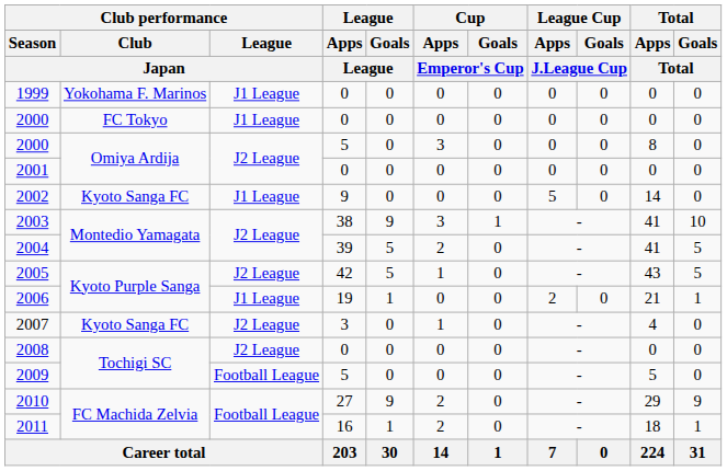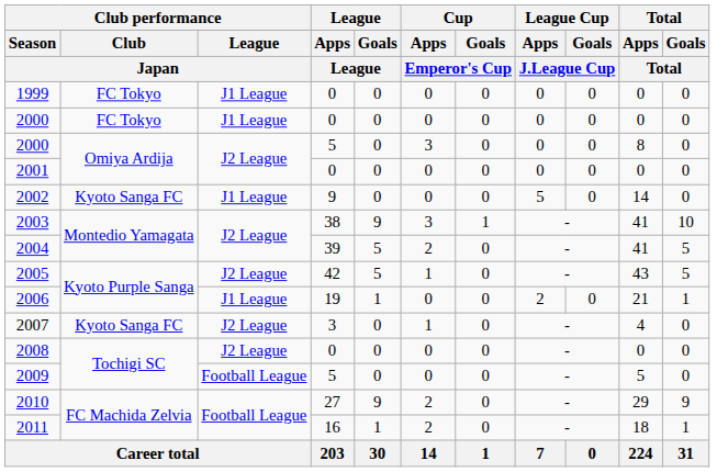1999 | Club performance / Club / Japan: Yokohama F. Marinos -> FC Tokyo
